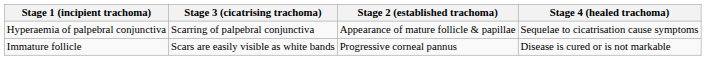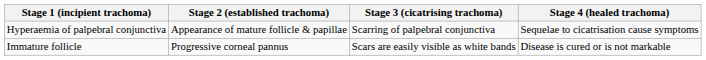columns swapped: Stage 2 (established trachoma) <-> Stage 3 (cicatrising trachoma)
